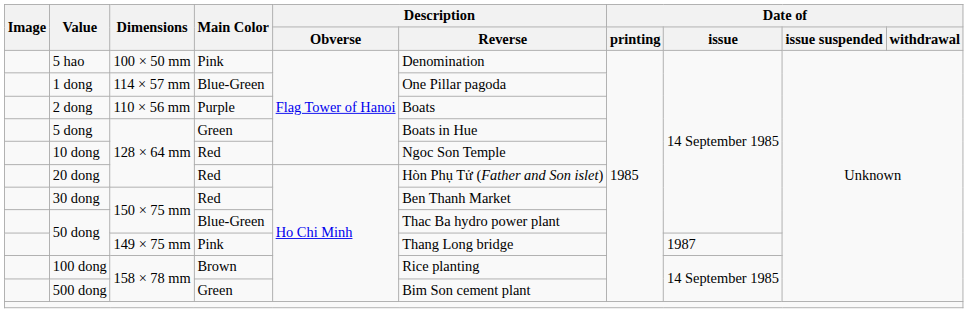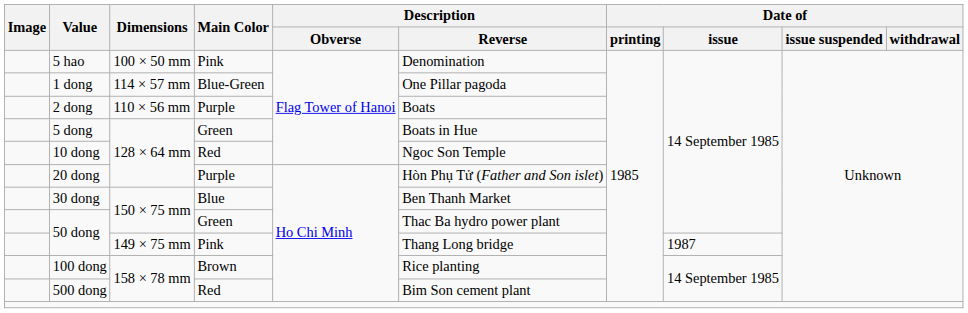20 dong | Main Color: Red -> Purple
30 dong | Main Color: Red -> Blue
50 dong / 150 × 75 mm | Main Color: Blue-Green -> Green
500 dong | Main Color: Green -> Red
